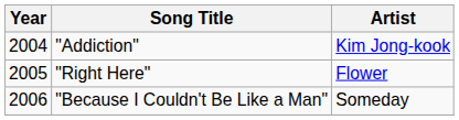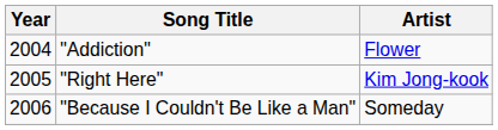"Addiction" | Artist: Kim Jong-kook -> Flower
"Right Here" | Artist: Flower -> Kim Jong-kook
